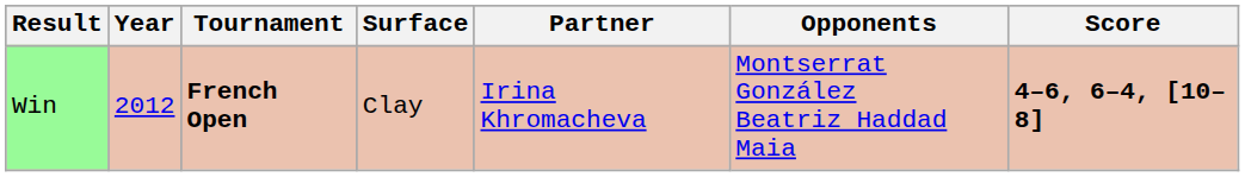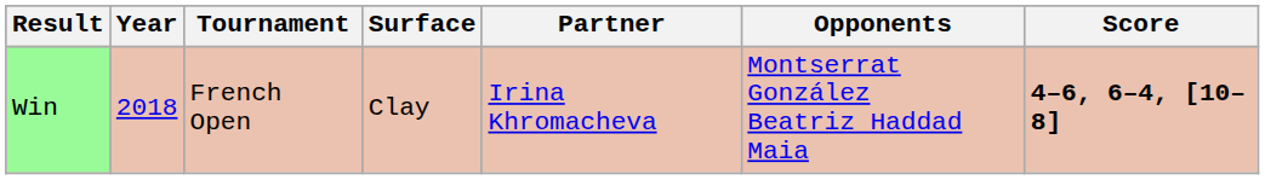Win | Year: 2012 -> 2018
Win | Tournament: bold -> normal
